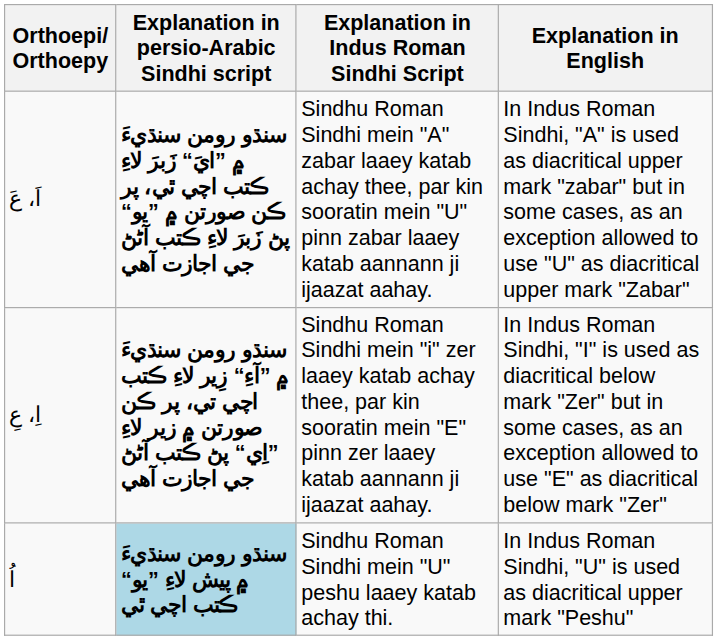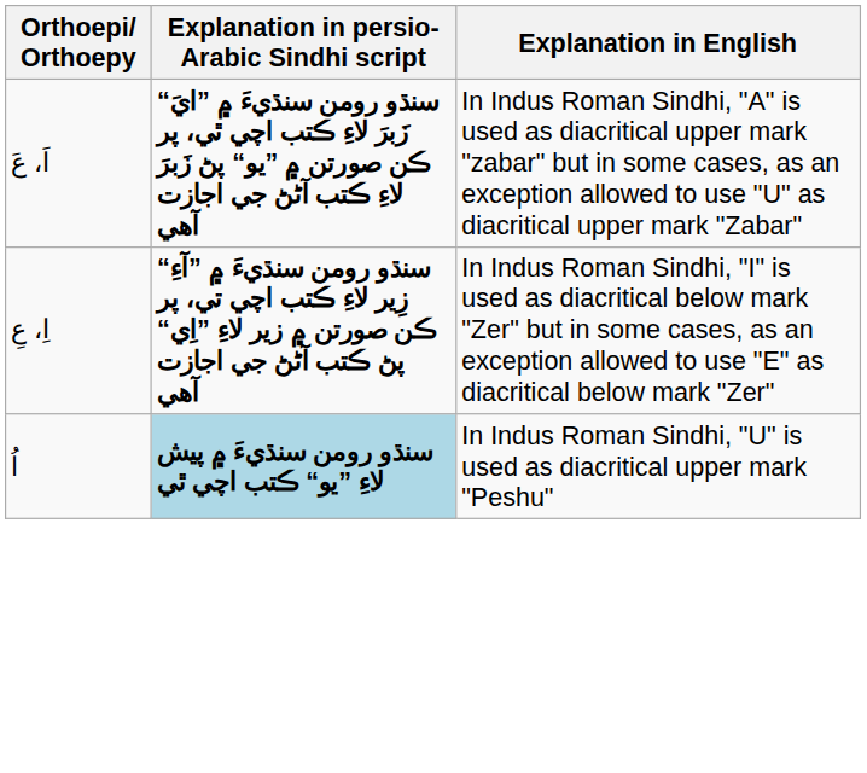- column: Explanation in Indus Roman Sindhi Script | Sindhu Roman Sindhi mein "A" zabar laaey katab achay thee, par kin sooratin mein "U" pinn zabar laaey katab aannann ji ijaazat aahay. | Sindhu Roman Sindhi mein "i" zer laaey katab achay thee, par kin sooratin mein "E" pinn zer laaey katab aannann ji ijaazat aahay. | Sindhu Roman Sindhi mein "U" peshu laaey katab achay thi.
